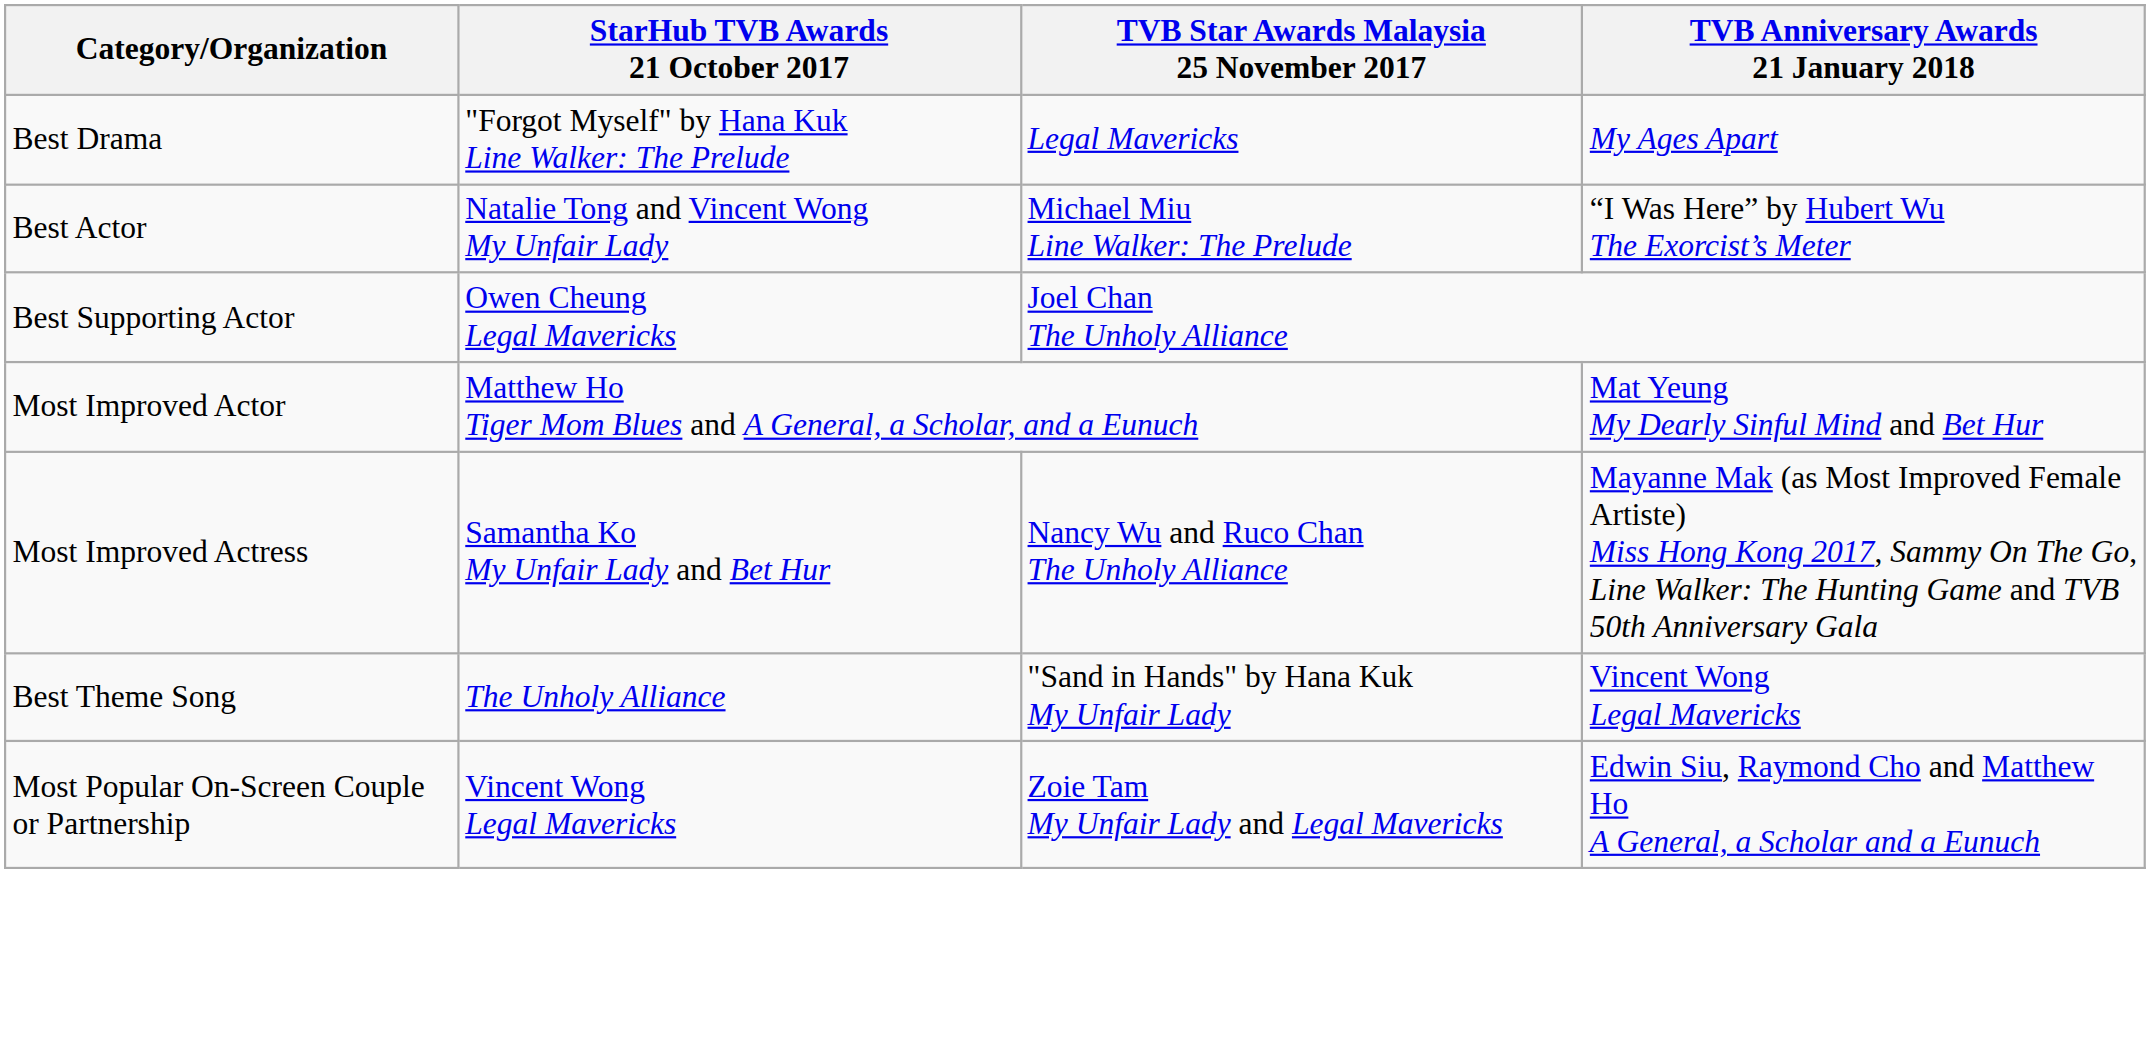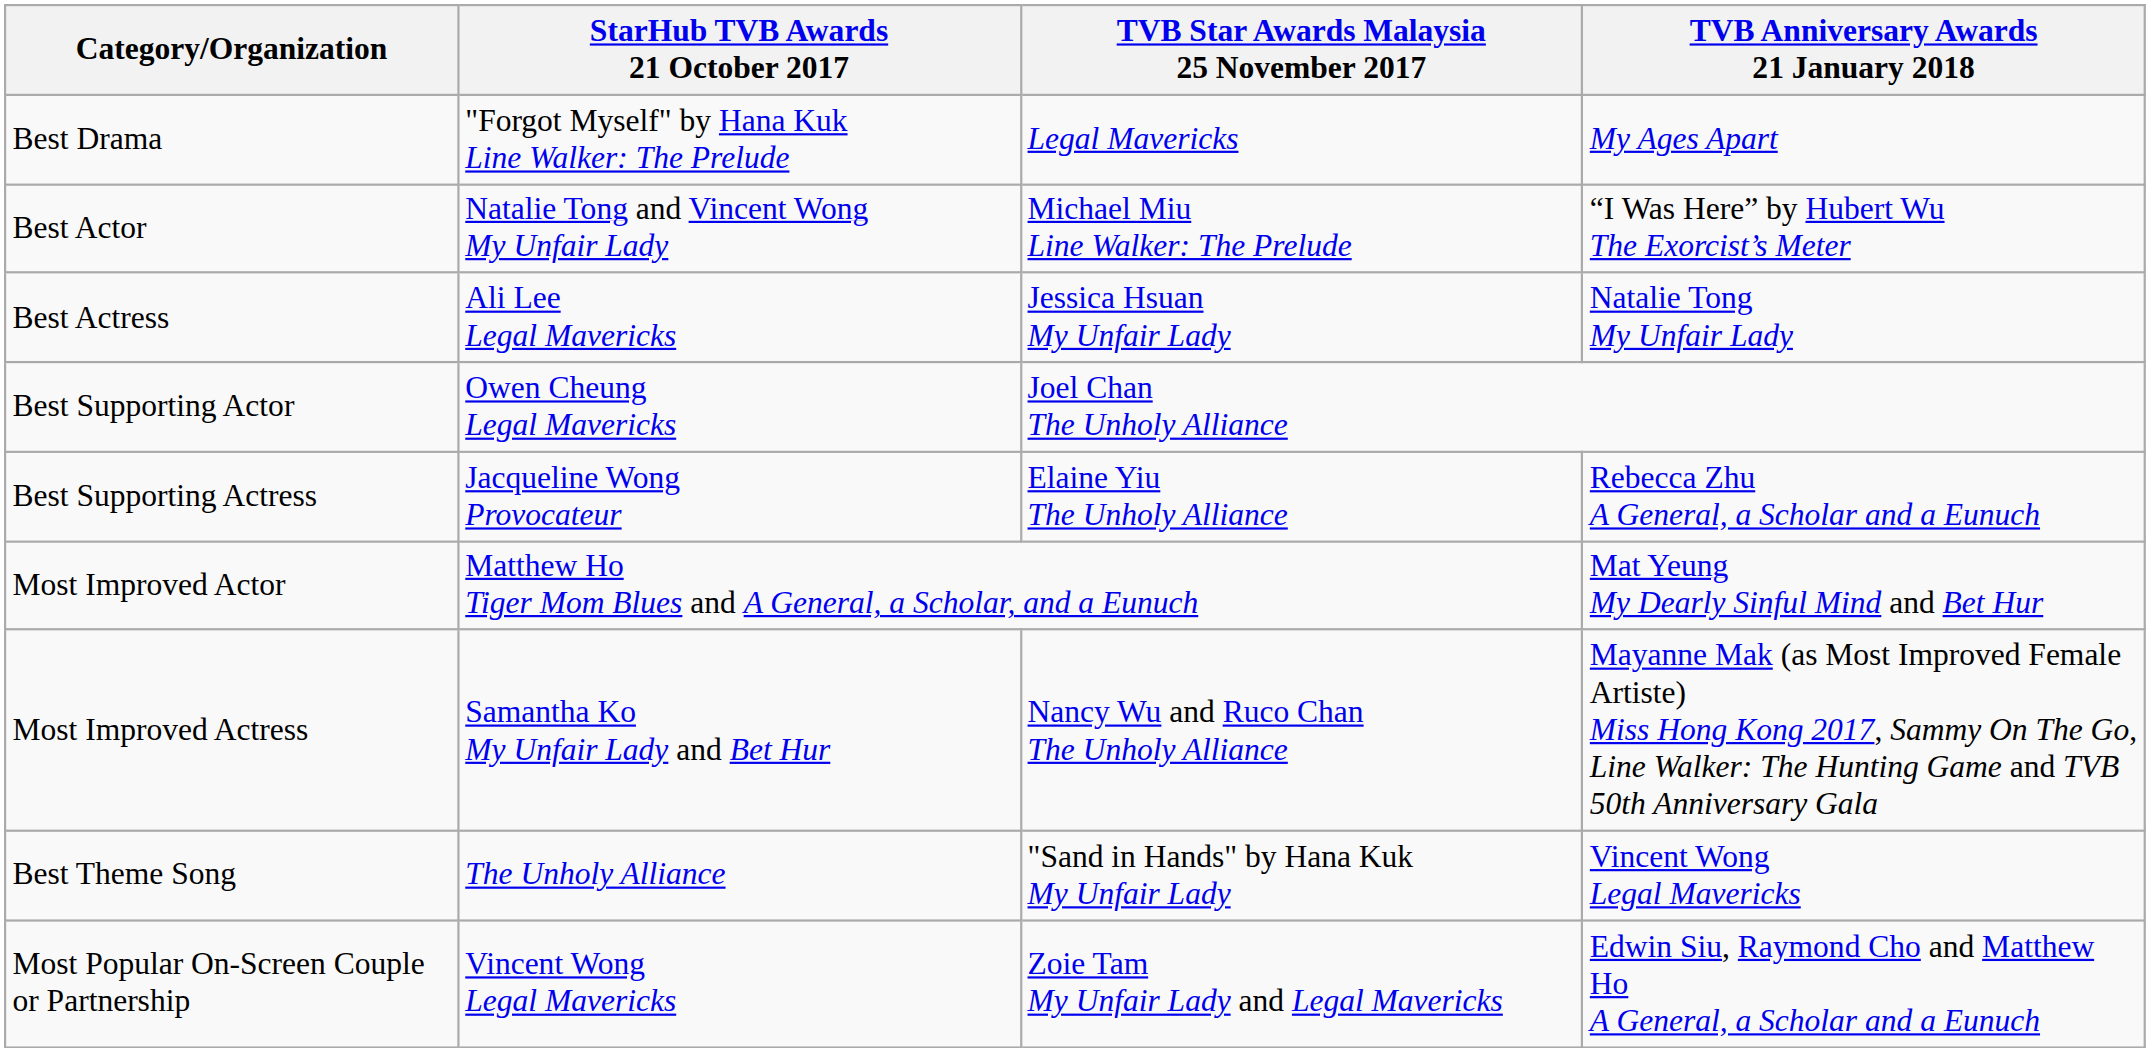+ row: Best Actress | Ali Lee Legal Mavericks | Jessica Hsuan My Unfair Lady | Natalie Tong My Unfair Lady
+ row: Best Supporting Actress | Jacqueline Wong Provocateur | Elaine Yiu The Unholy Alliance | Rebecca Zhu A General, a Scholar and a Eunuch
